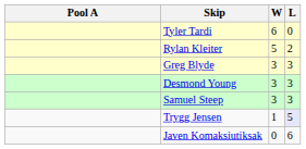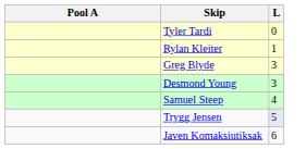- column: W | 6 | 5 | 3 | 3 | 3 | 1 | 0
Rylan Kleiter | L: 2 -> 1
Samuel Steep | L: 3 -> 4
